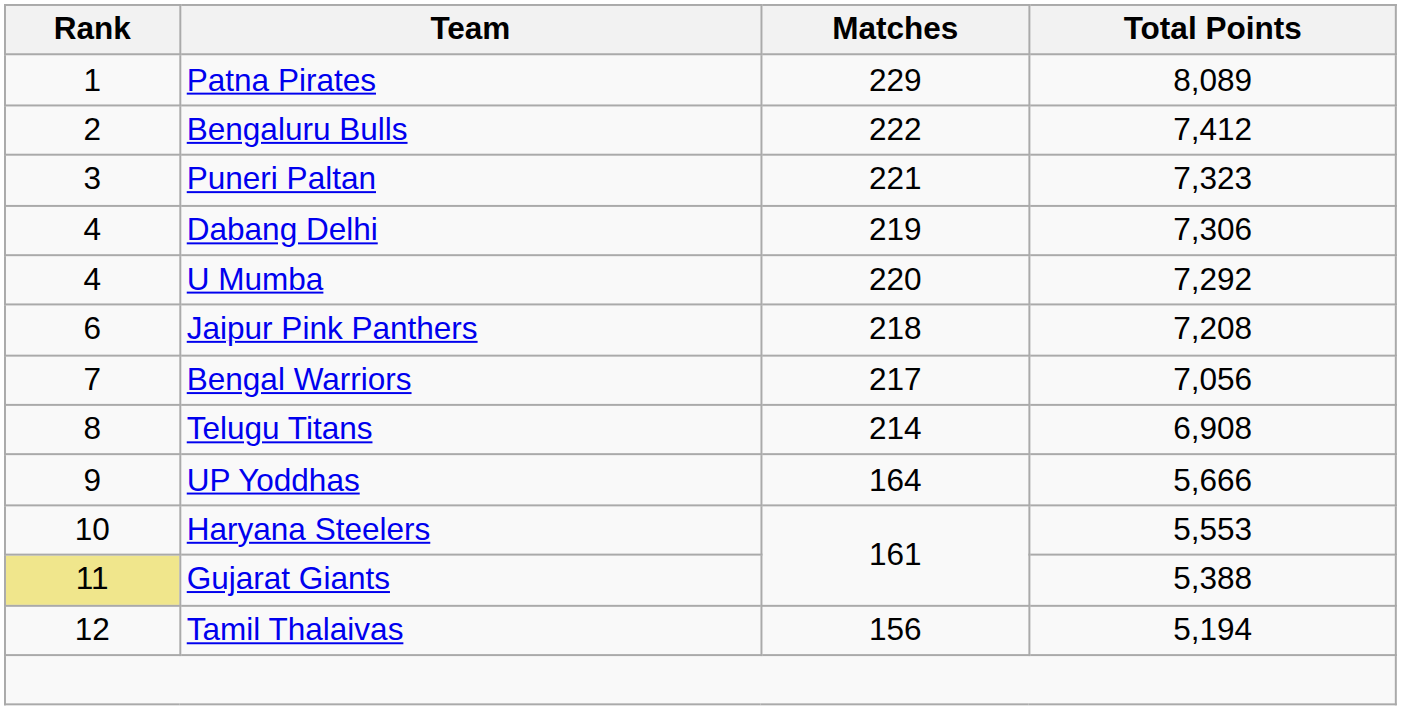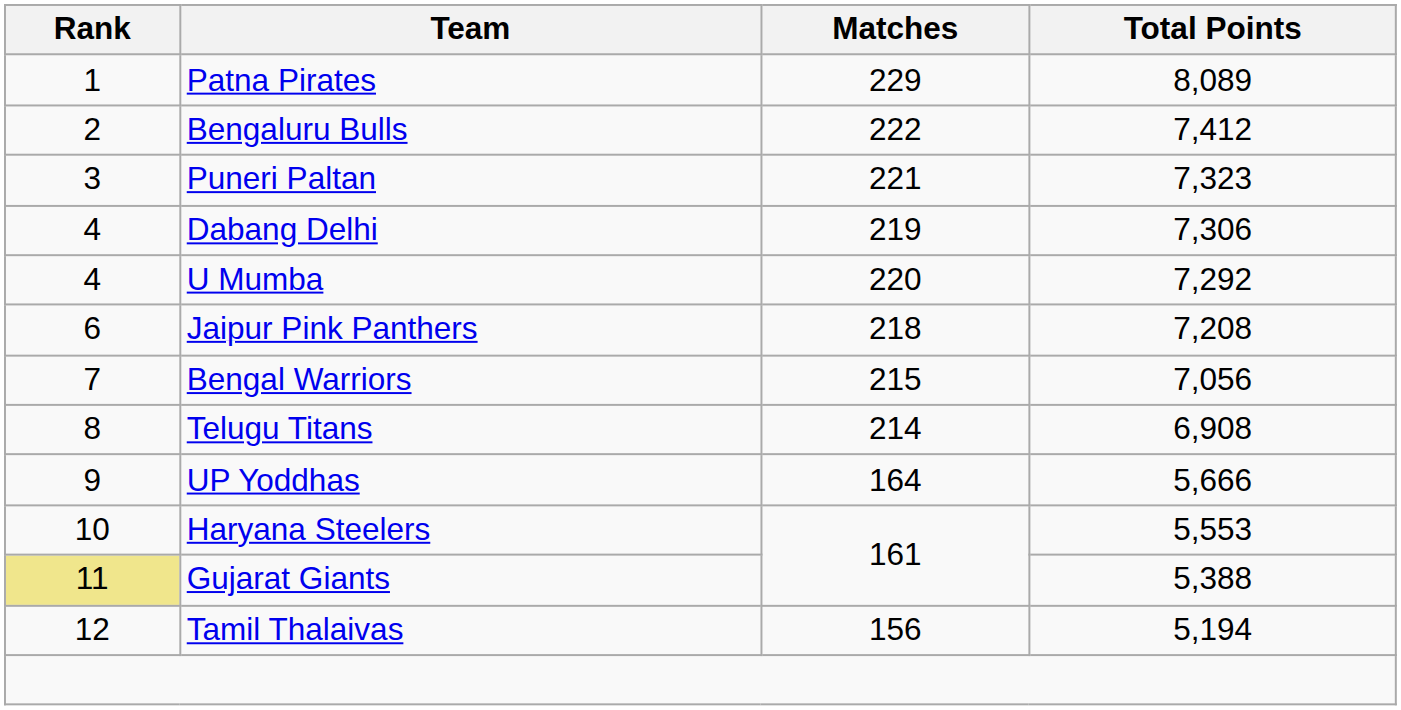Bengal Warriors | Matches: 217 -> 215
